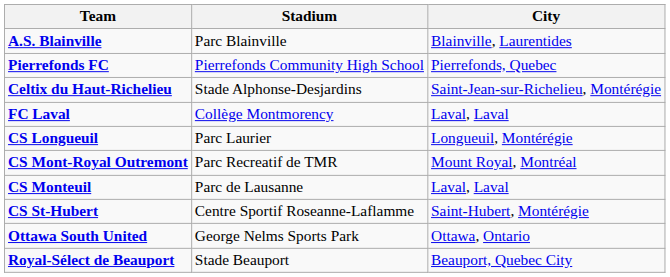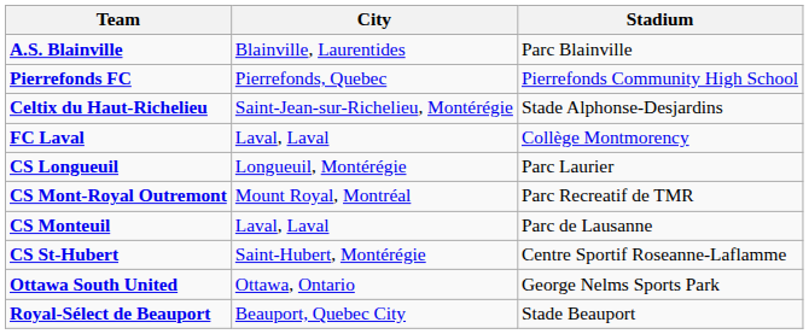columns swapped: City <-> Stadium
